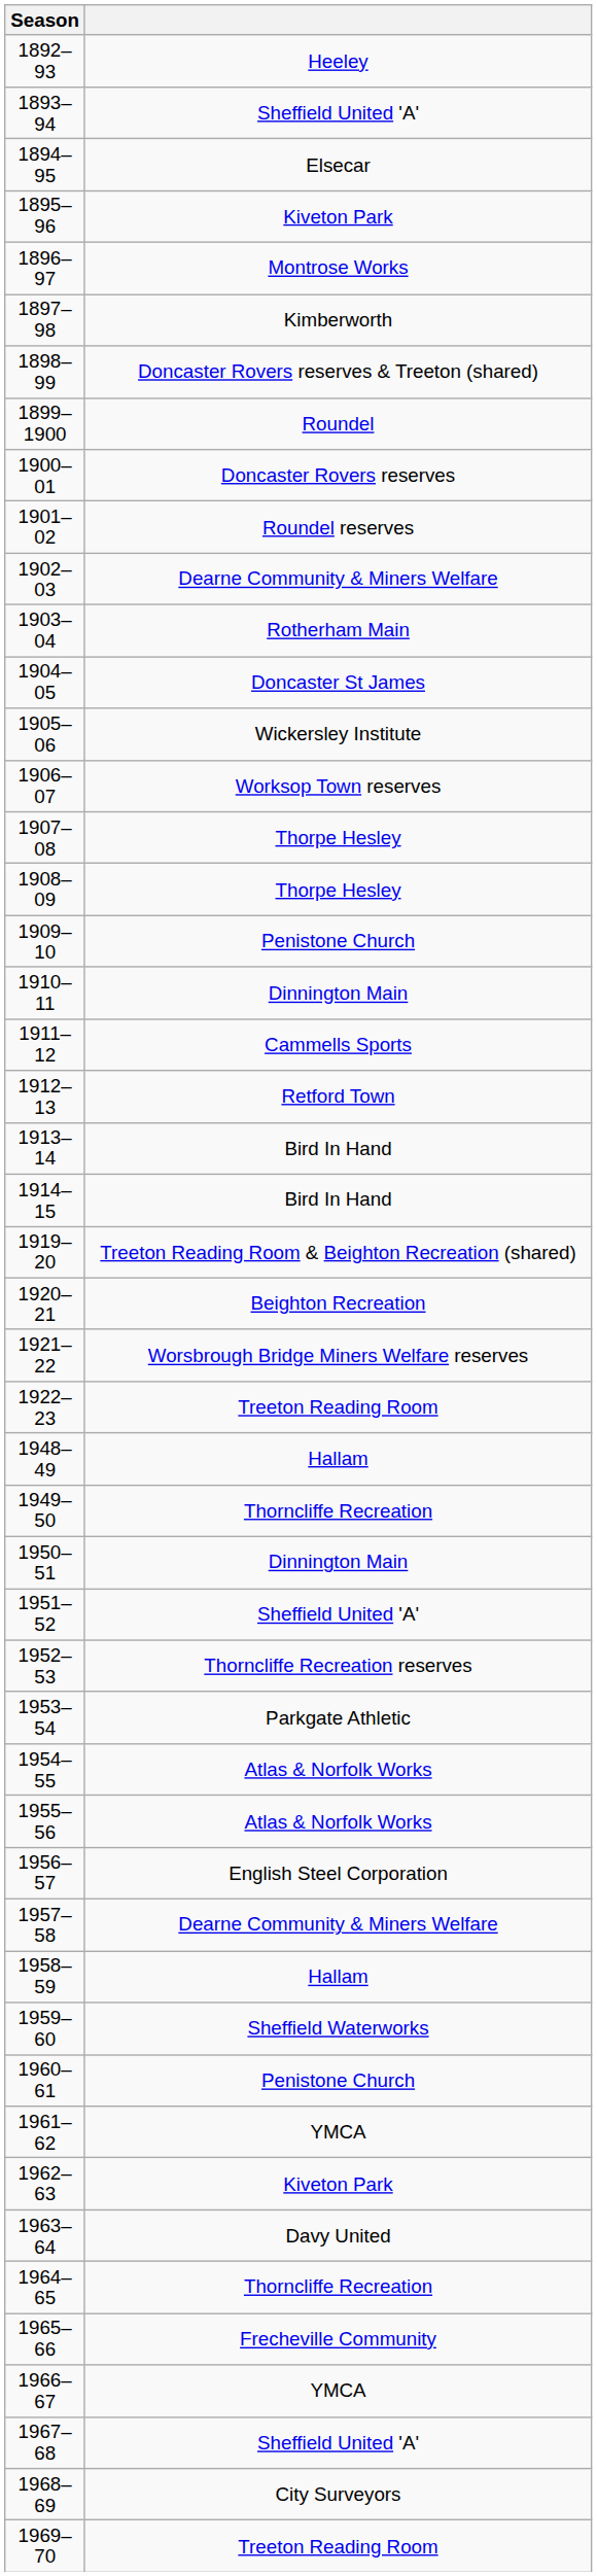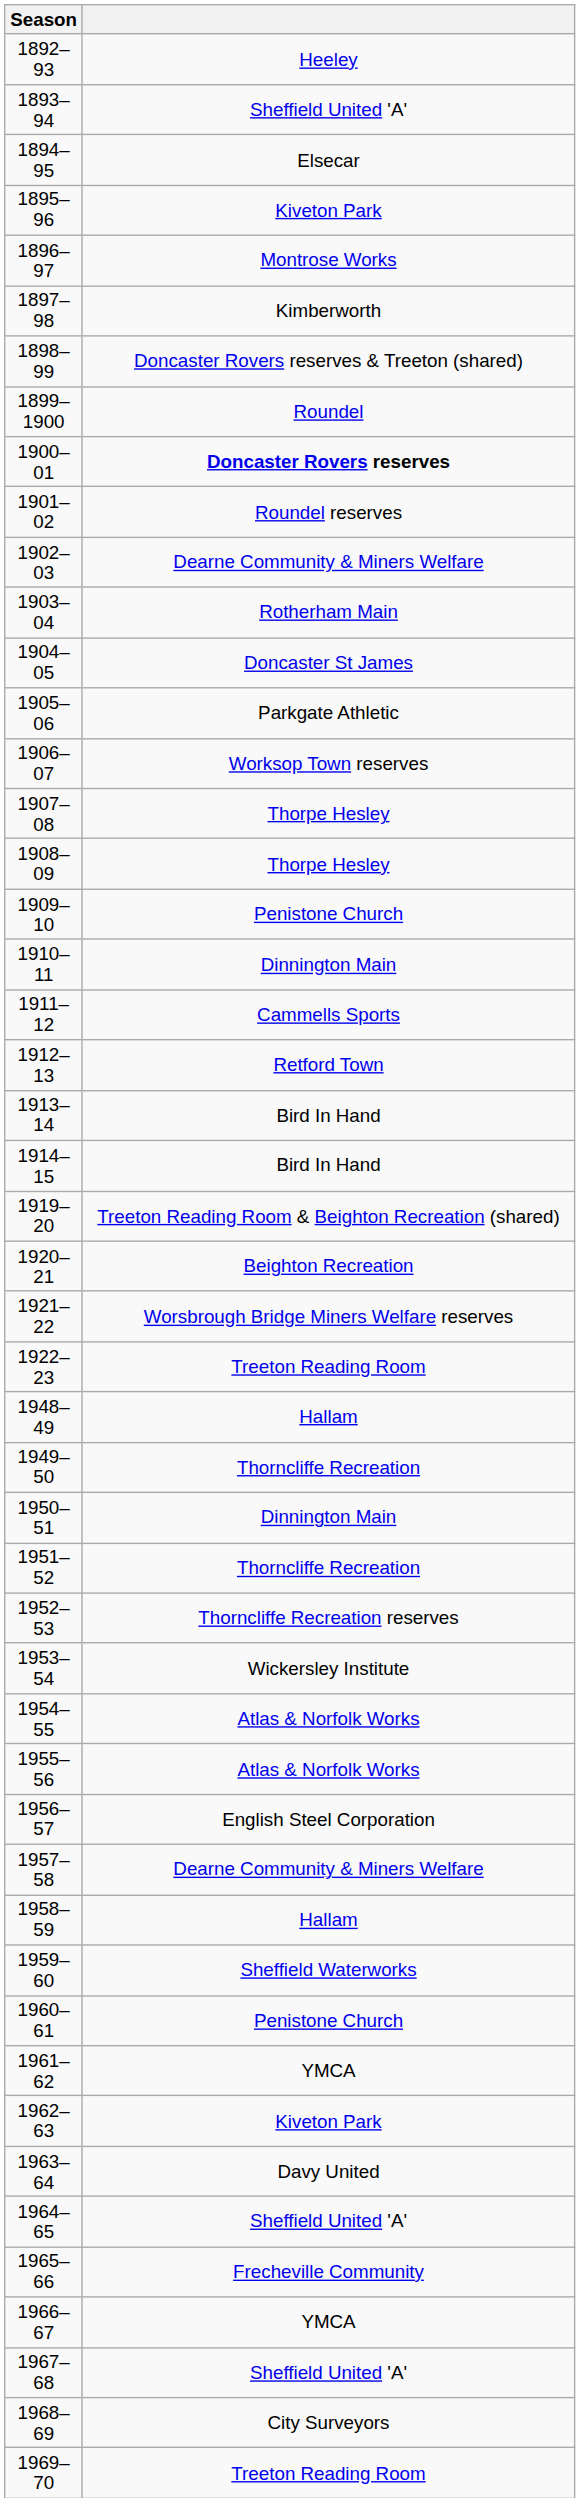1900–01 | column 2: normal -> bold
1905–06 | column 2: Wickersley Institute -> Parkgate Athletic
1951–52 | column 2: Sheffield United 'A' -> Thorncliffe Recreation
1953–54 | column 2: Parkgate Athletic -> Wickersley Institute
1964–65 | column 2: Thorncliffe Recreation -> Sheffield United 'A'
